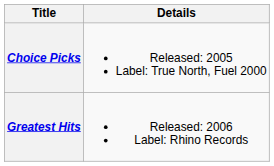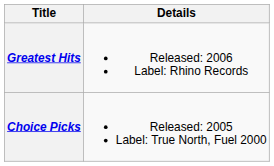rows swapped: Choice Picks <-> Greatest Hits
